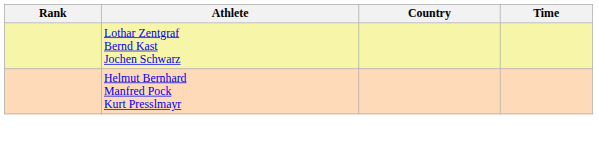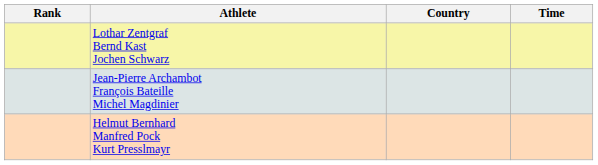+ row: Jean-Pierre Archambot François Bateille Michel Magdinier
